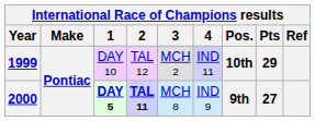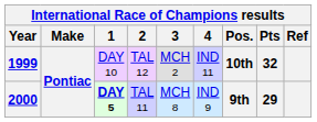1999 | Pts: 29 -> 32
2000 | 2: bold -> normal
2000 | Pts: 27 -> 29
